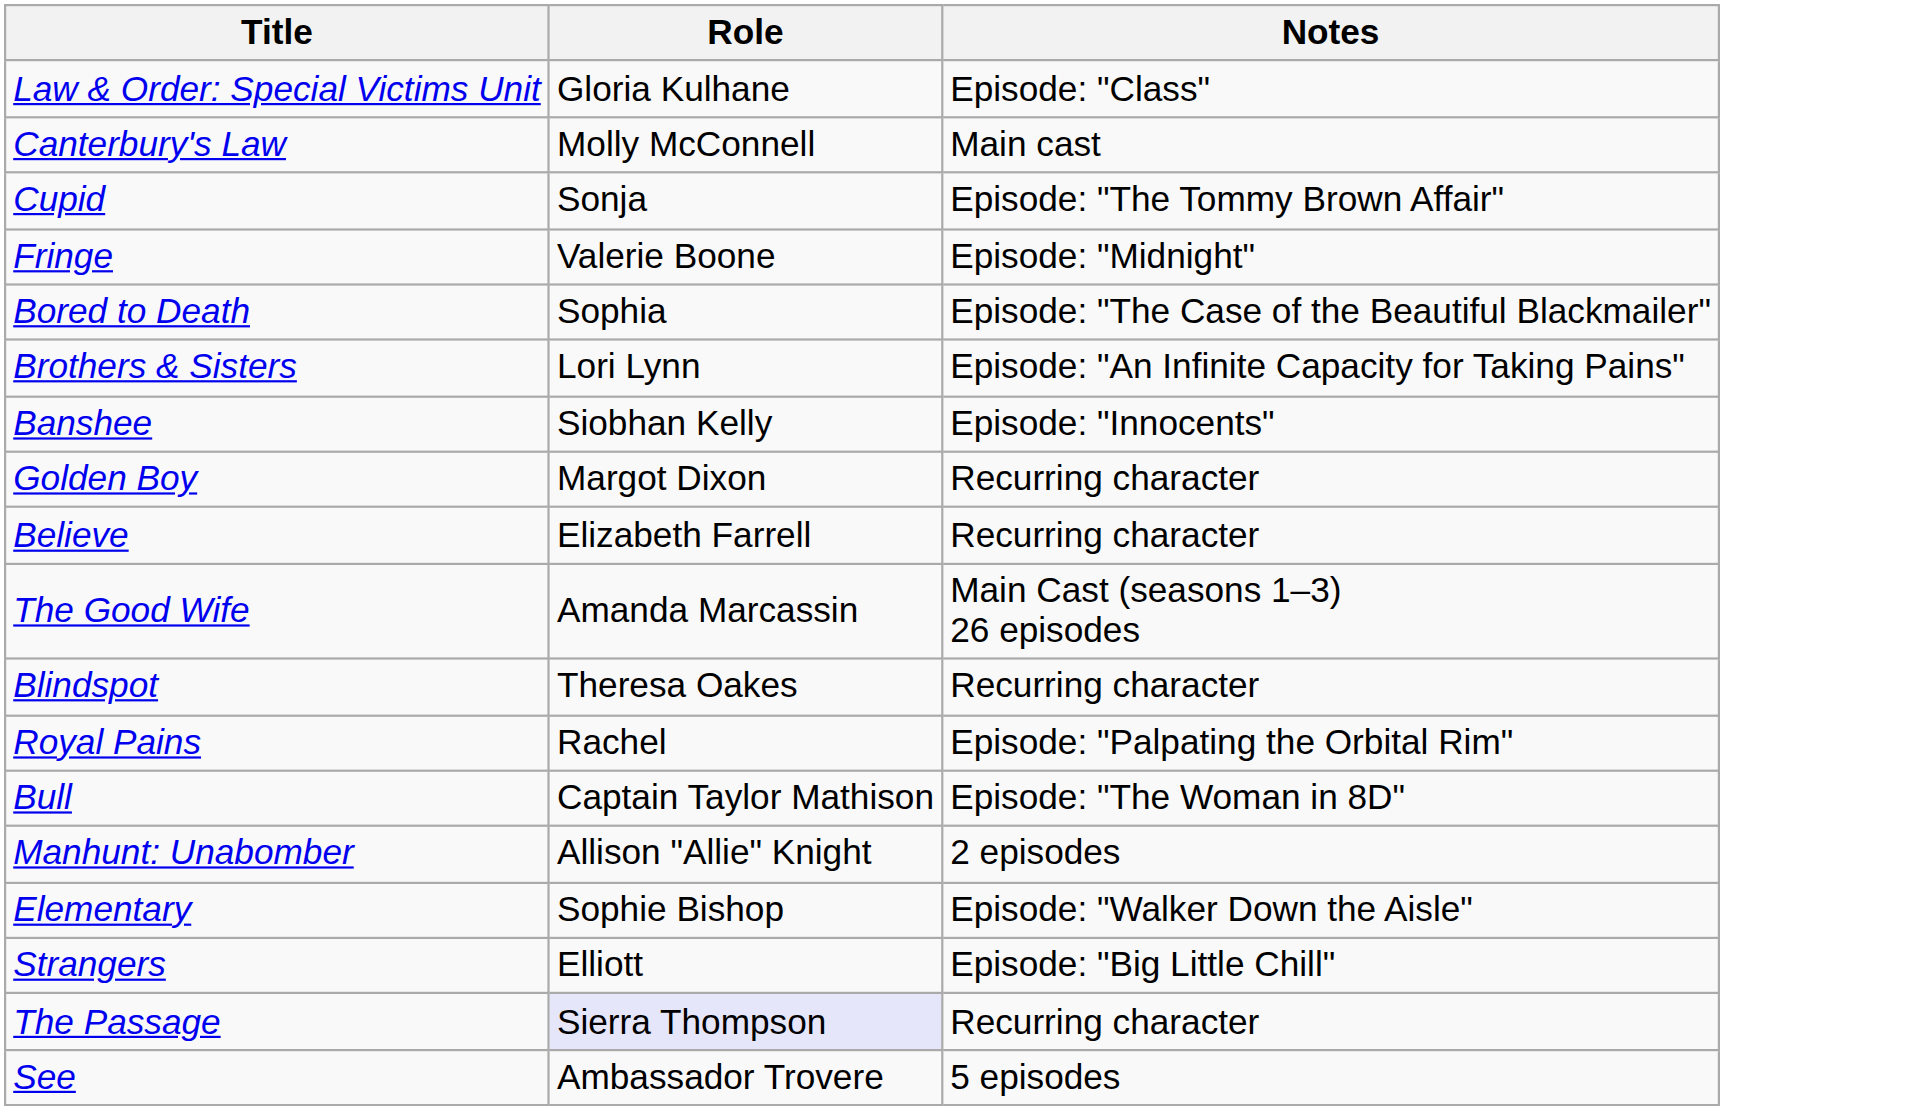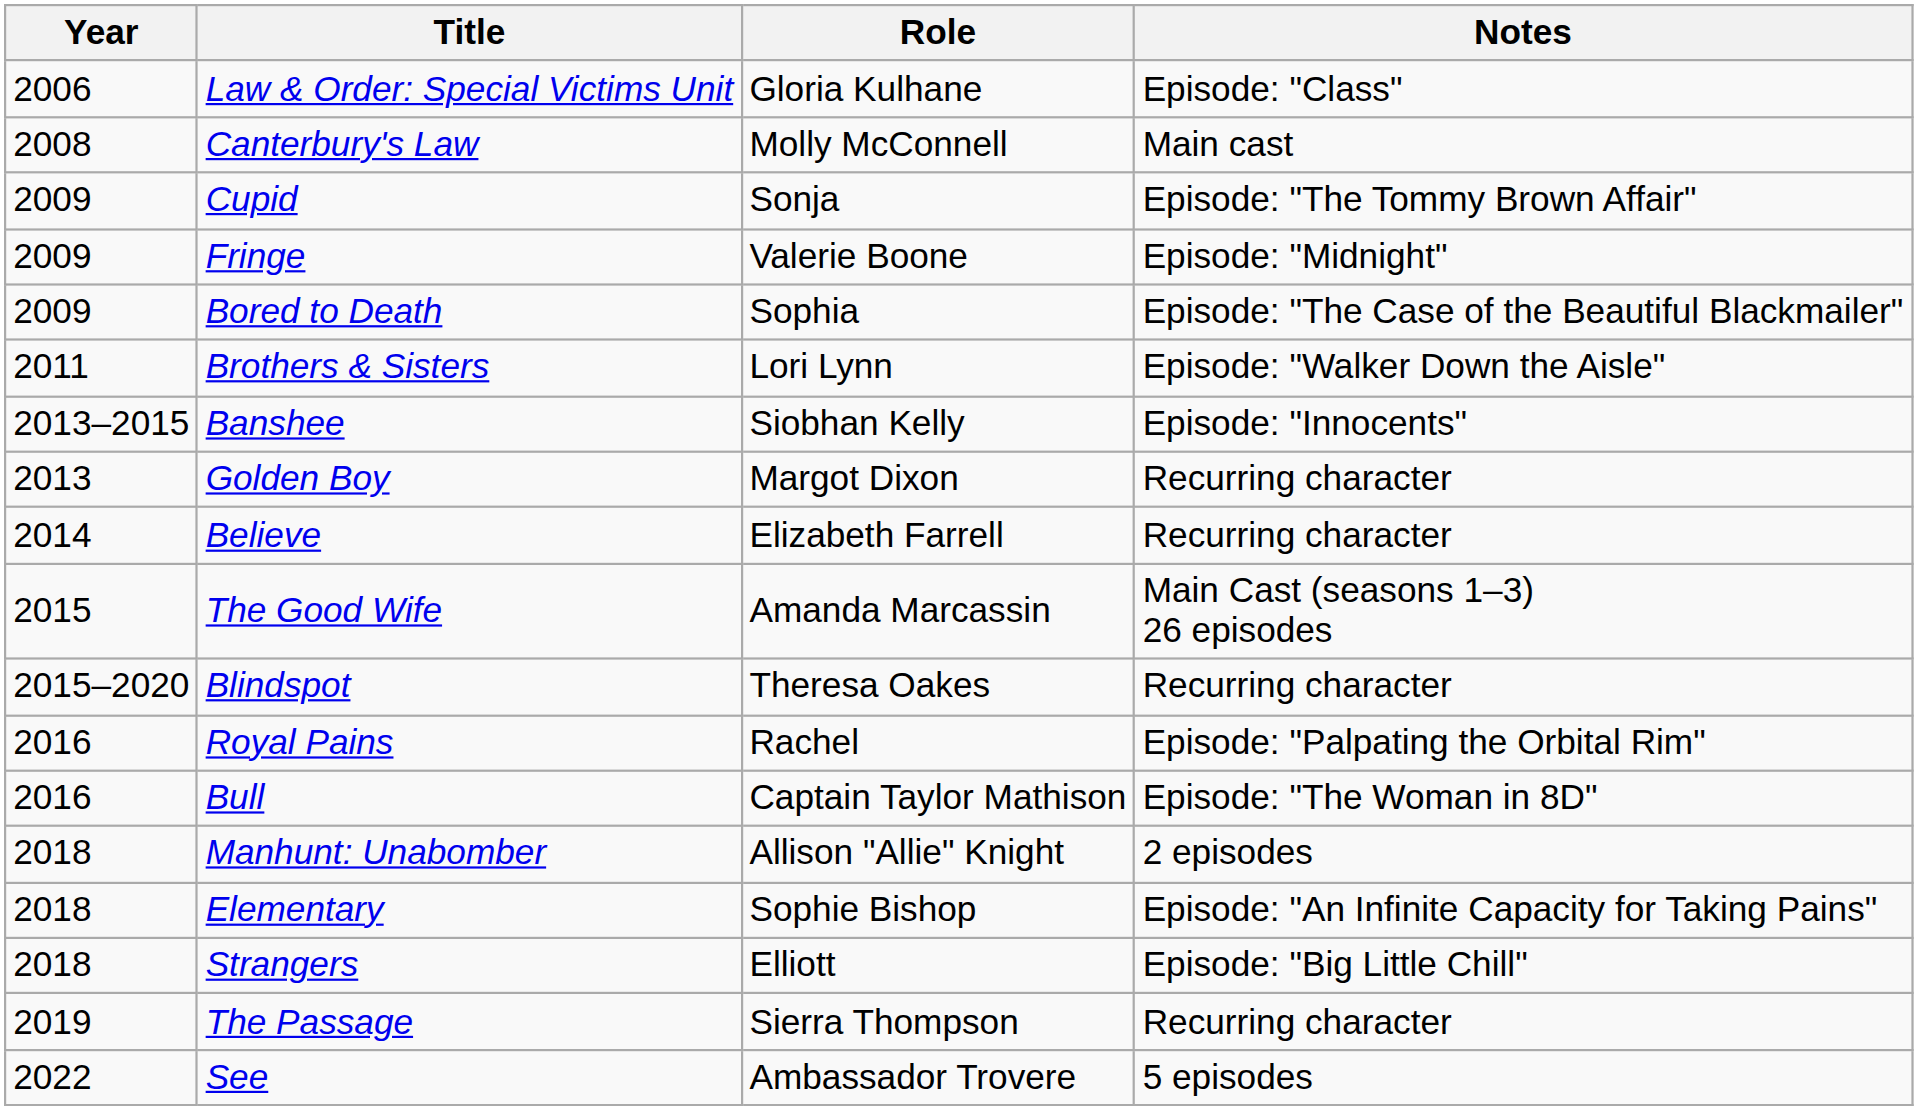+ column: Year | 2006 | 2008 | 2009 | 2009 | 2009 | 2011 | 2013–2015 | 2013 | 2014 | 2015 | 2015–2020 | 2016 | 2016 | 2018 | 2018 | 2018 | 2019 | 2022
Brothers & Sisters | Notes: Episode: "An Infinite Capacity for Taking Pains" -> Episode: "Walker Down the Aisle"
Elementary | Notes: Episode: "Walker Down the Aisle" -> Episode: "An Infinite Capacity for Taking Pains"
The Passage | Role: lavender background -> no background
